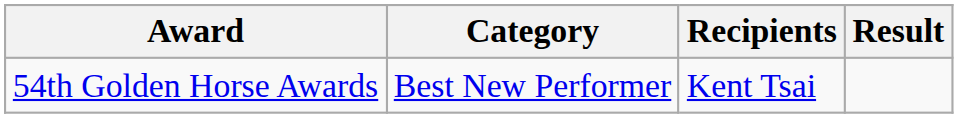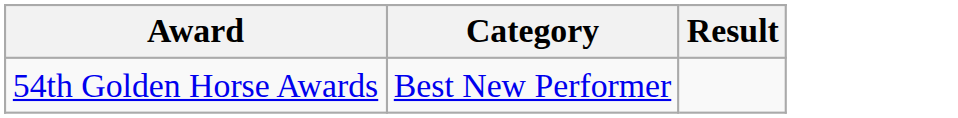- column: Recipients | Kent Tsai
